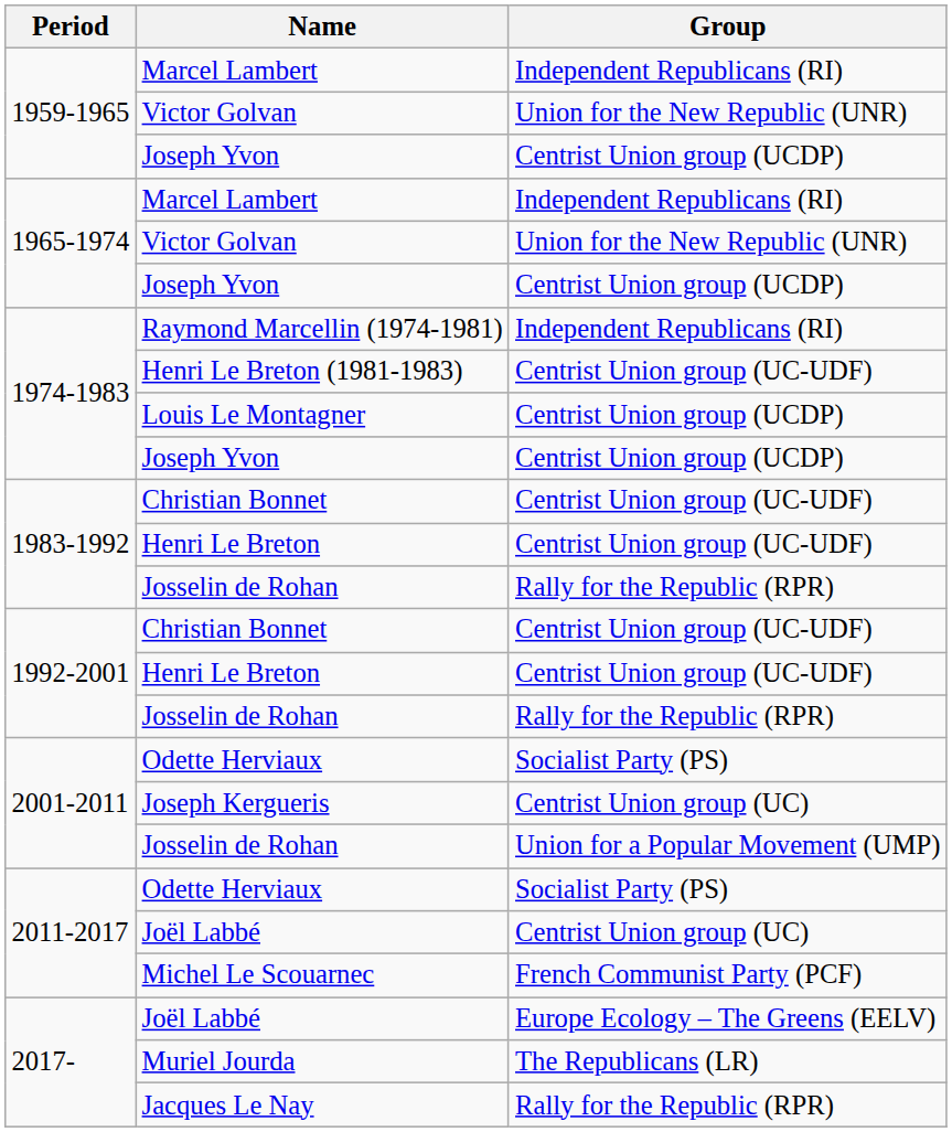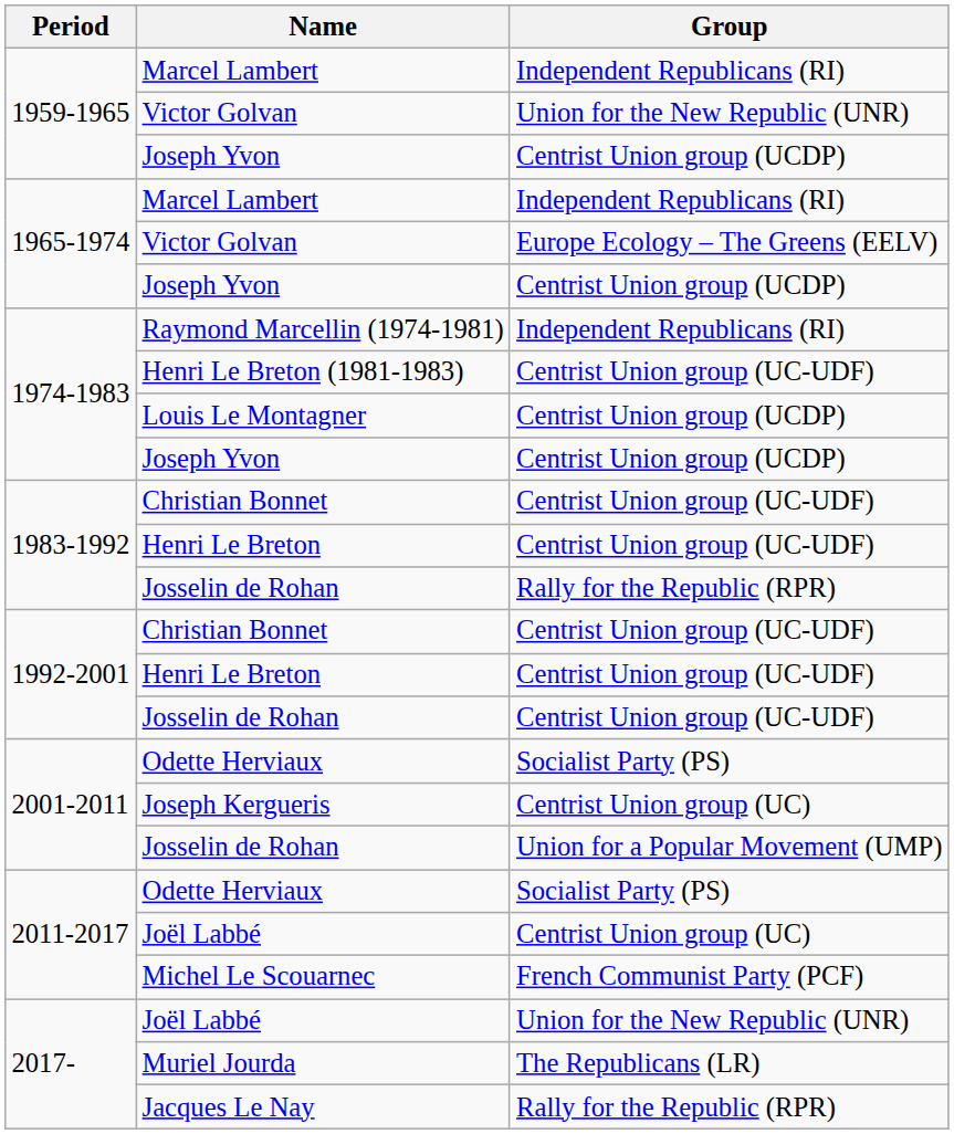1965-1974 / Victor Golvan | Group: Union for the New Republic (UNR) -> Europe Ecology – The Greens (EELV)
1992-2001 / Josselin de Rohan | Group: Rally for the Republic (RPR) -> Centrist Union group (UC-UDF)
2017- / Joël Labbé | Group: Europe Ecology – The Greens (EELV) -> Union for the New Republic (UNR)
